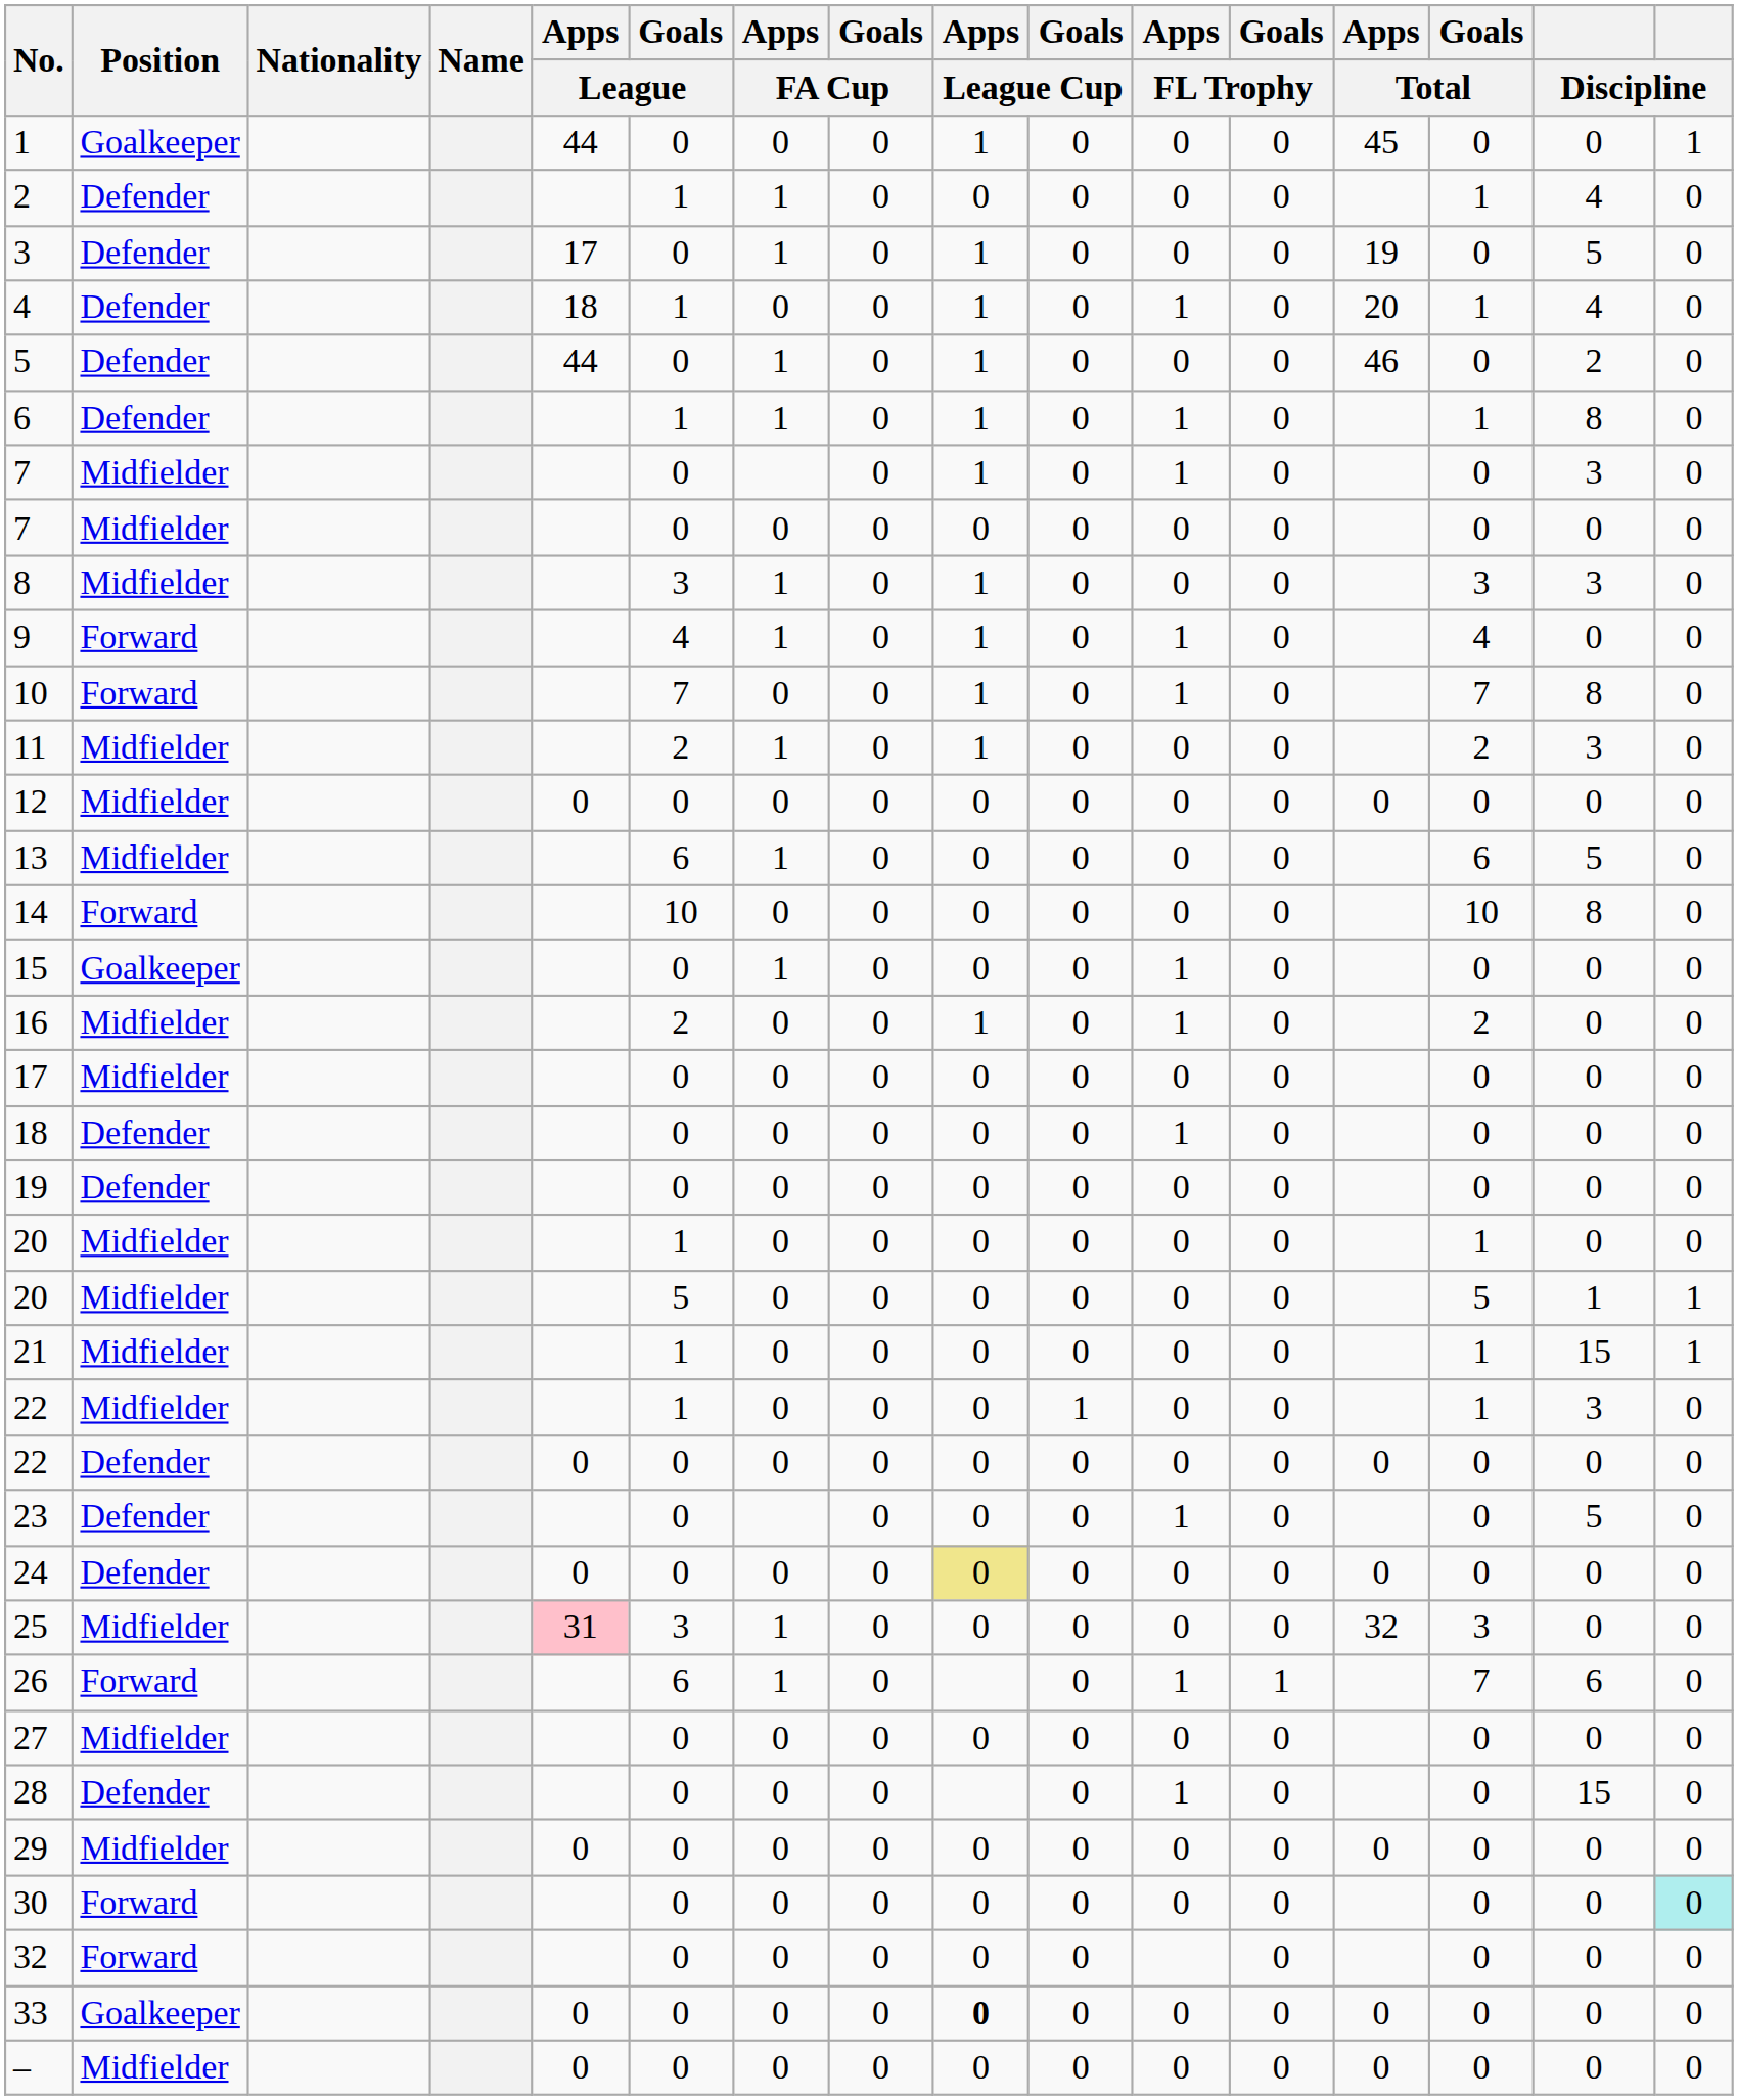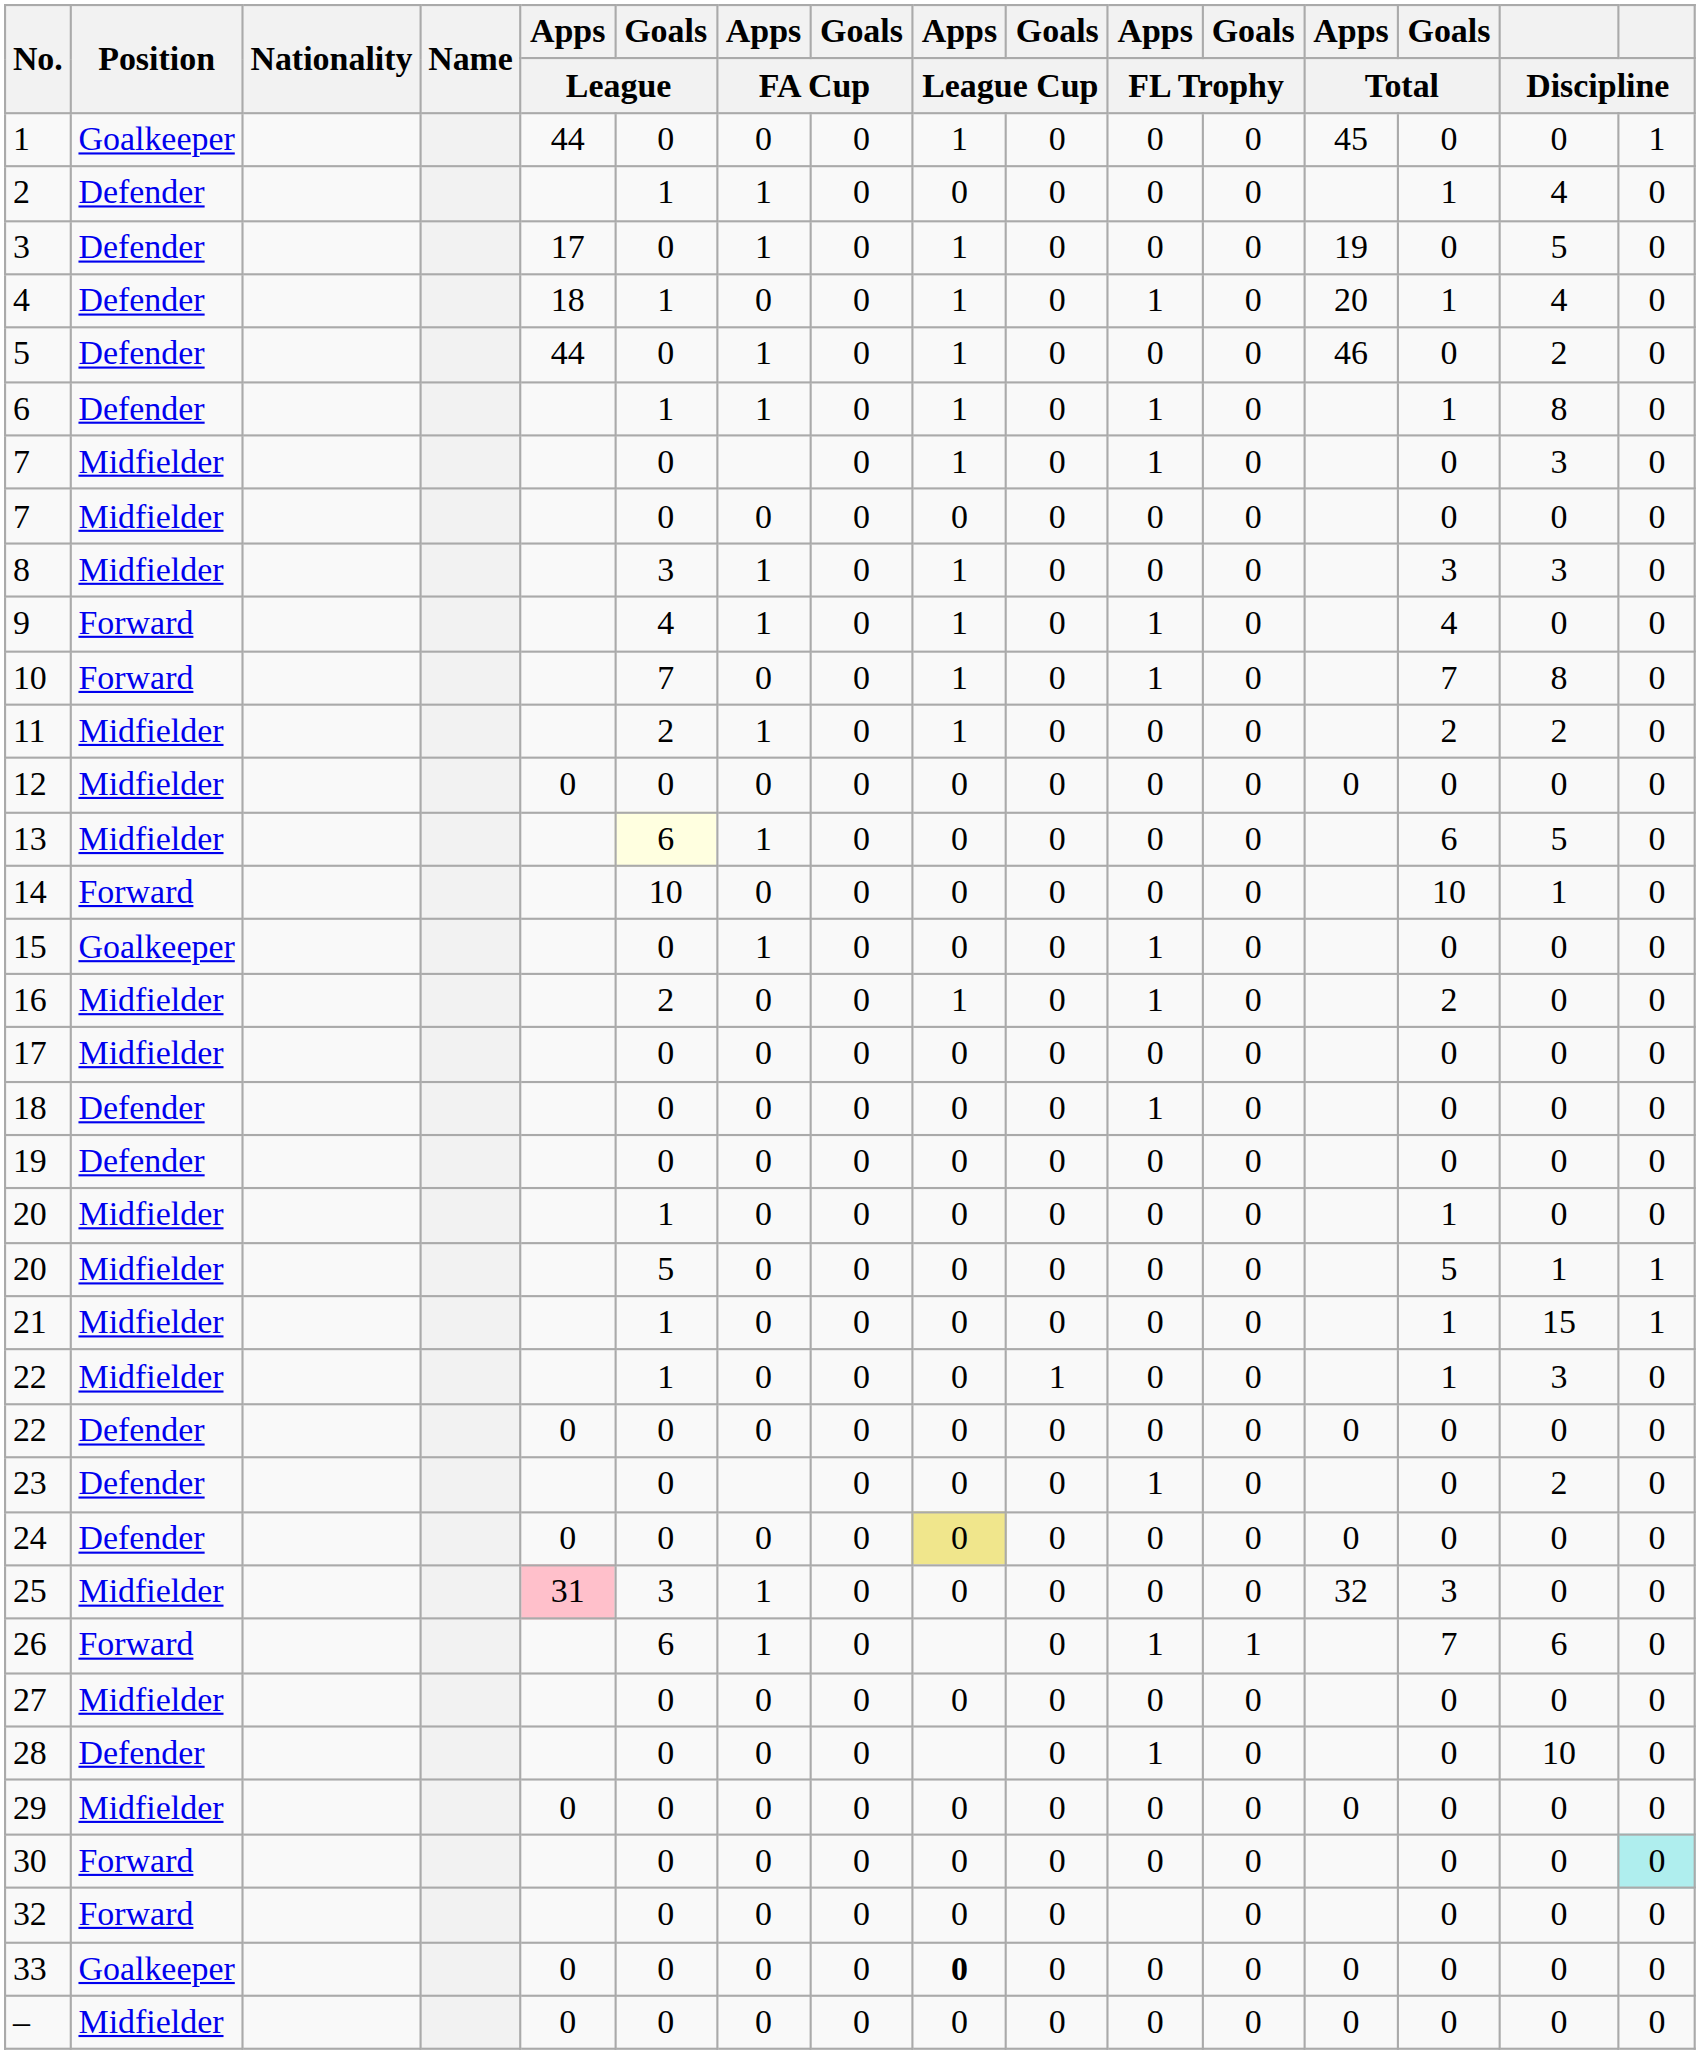11 | column 15: 3 -> 2
13 | Goals / League: no background -> lightyellow background
14 | column 15: 8 -> 1
23 | column 15: 5 -> 2
28 | column 15: 15 -> 10
